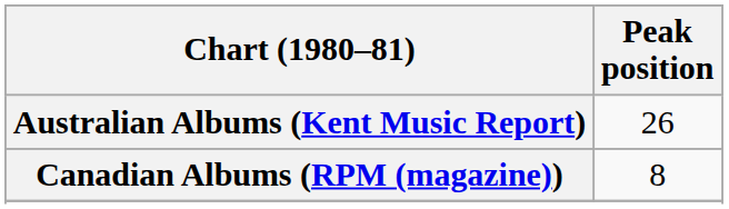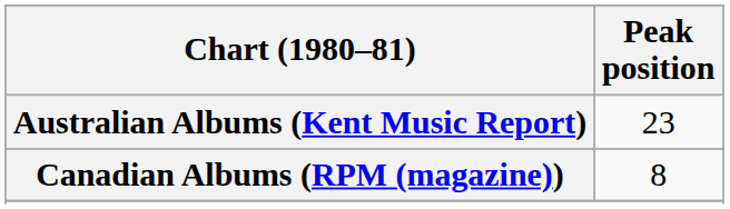Australian Albums (Kent Music Report) | Peak position: 26 -> 23
